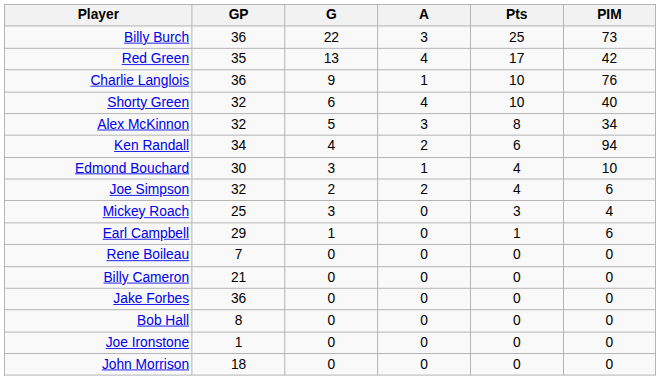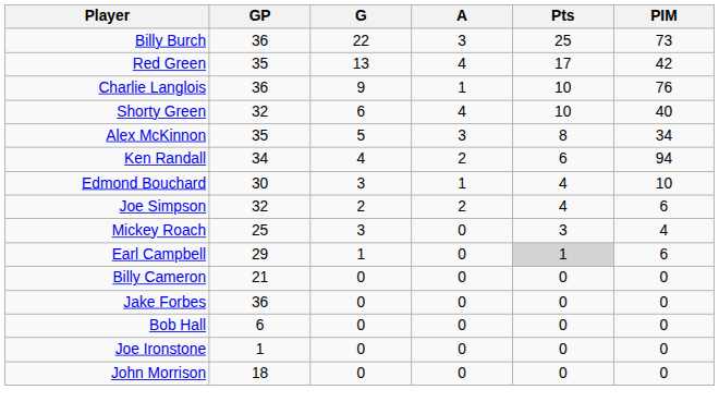Alex McKinnon | GP: 32 -> 35
Earl Campbell | Pts: no background -> lightgrey background
- row: Rene Boileau | 7 | 0 | 0 | 0 | 0
Bob Hall | GP: 8 -> 6
